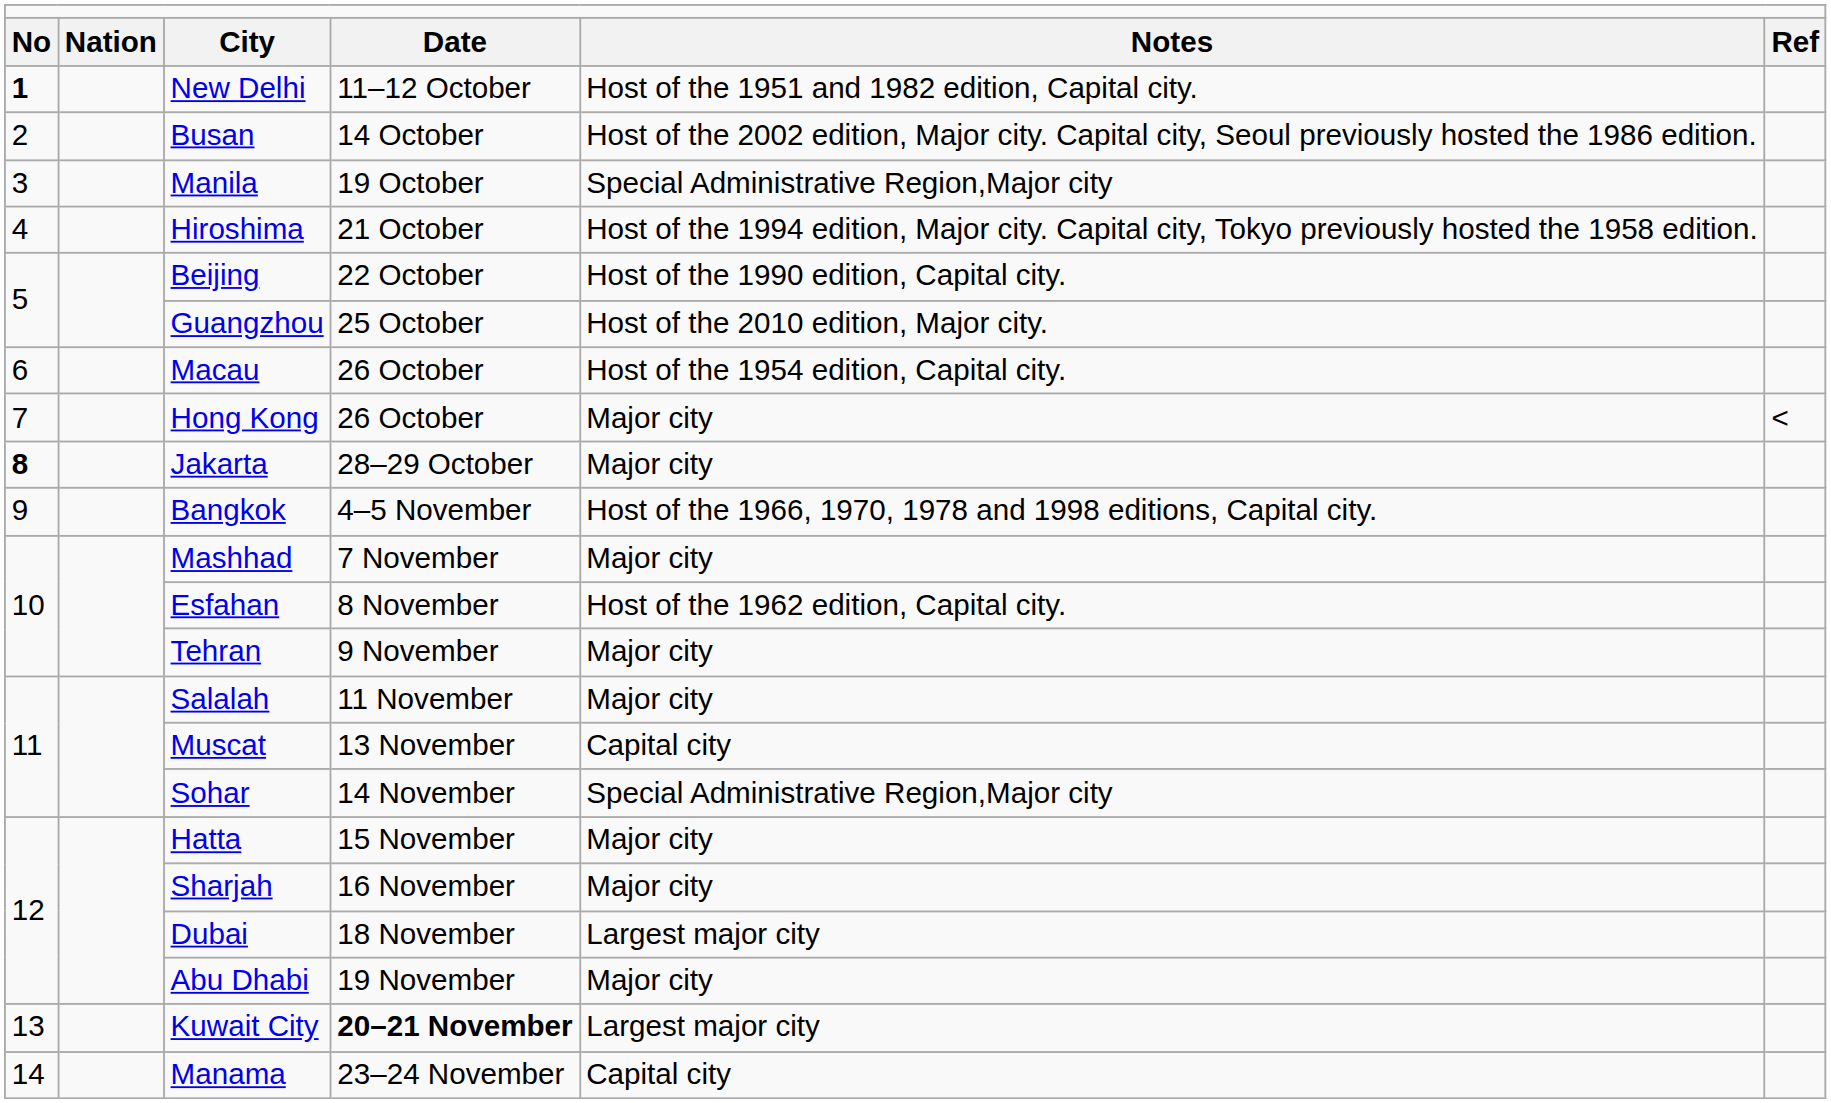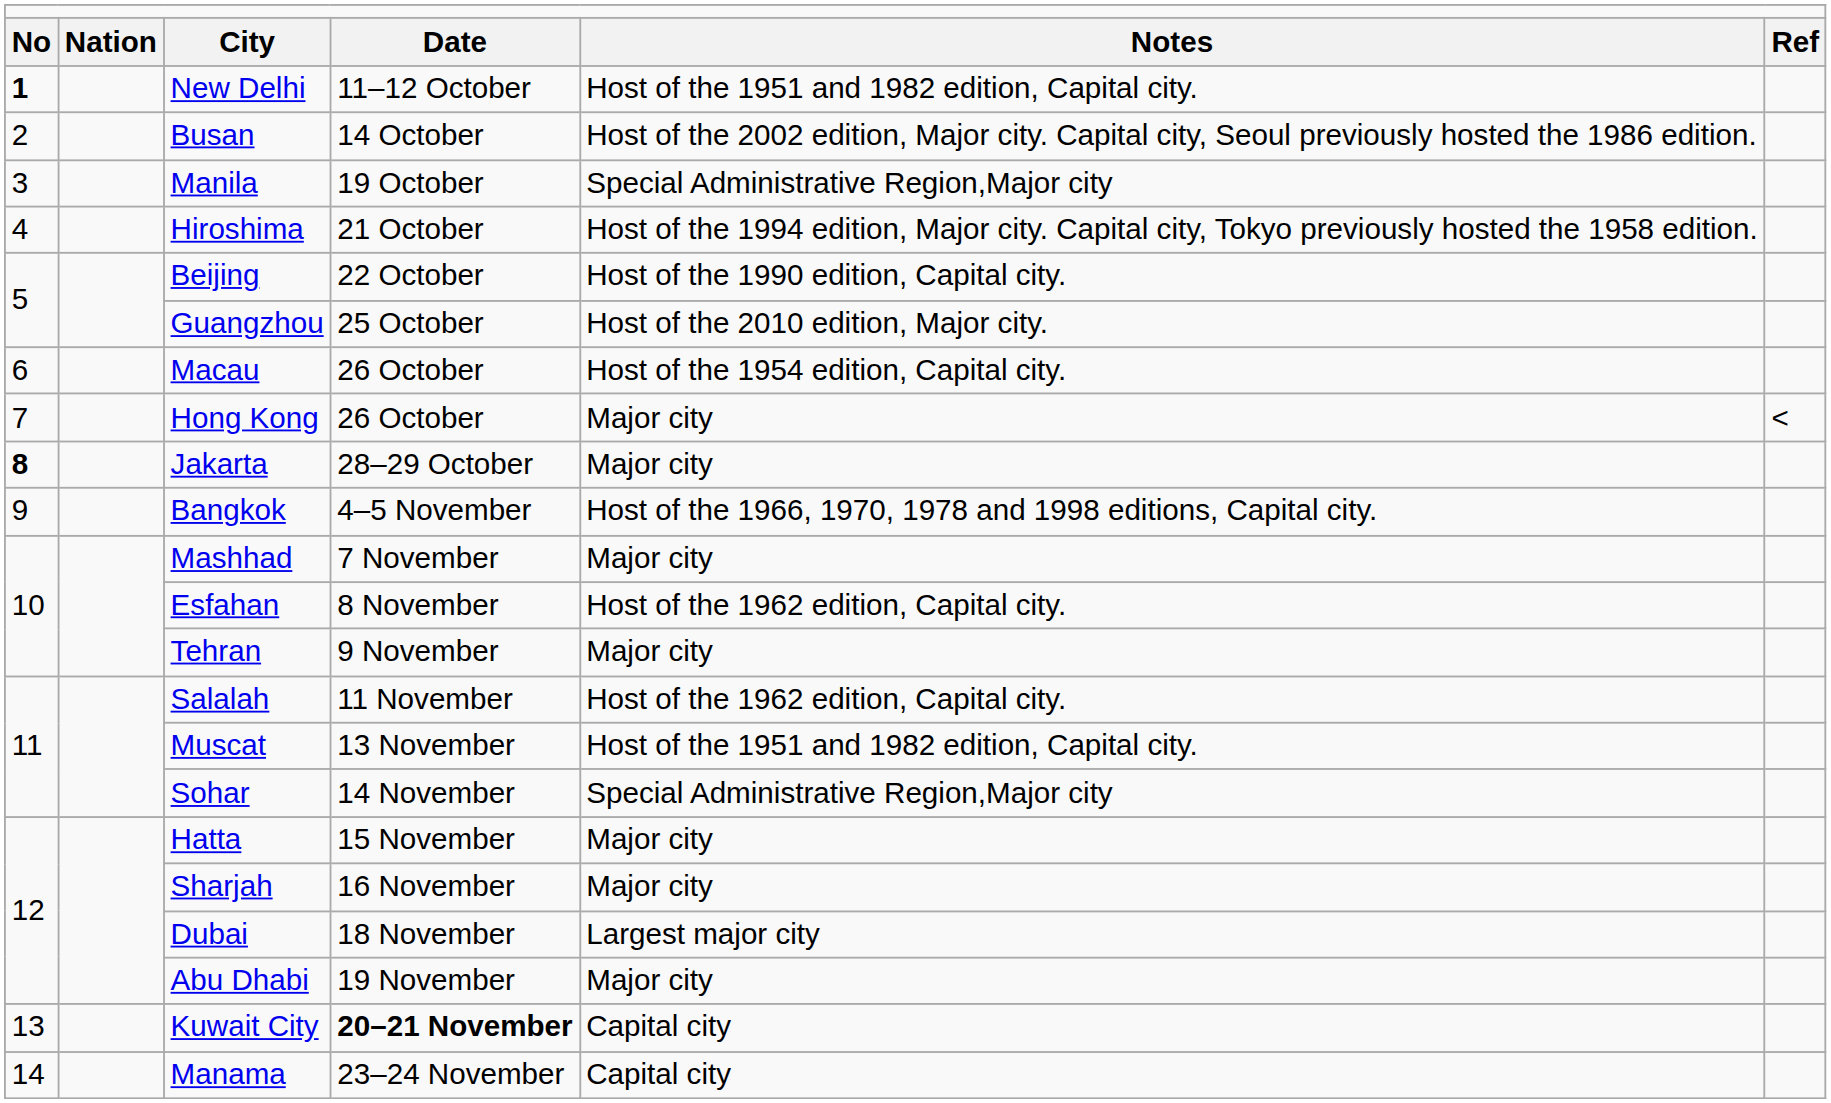Salalah | column 5: Major city -> Host of the 1962 edition, Capital city.
Muscat | column 5: Capital city -> Host of the 1951 and 1982 edition, Capital city.
Kuwait City | column 5: Largest major city -> Capital city
